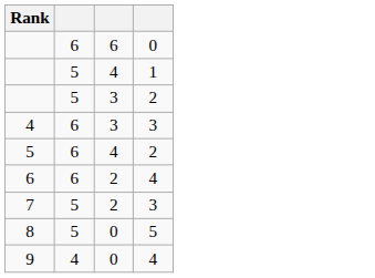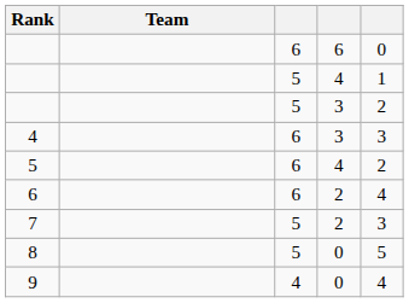+ column: Team
